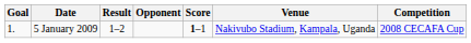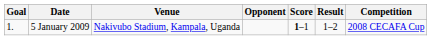columns swapped: Venue <-> Result
